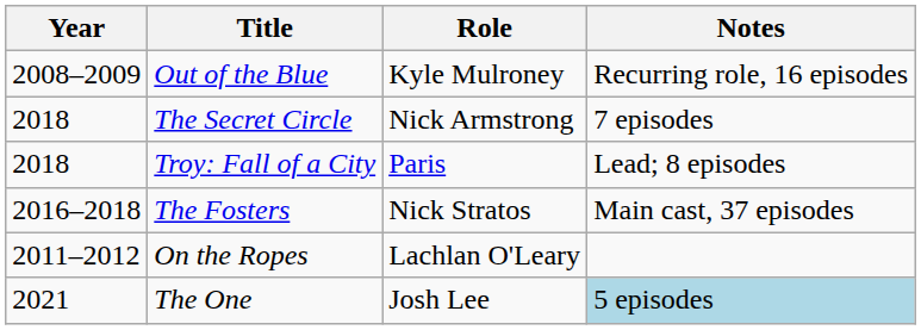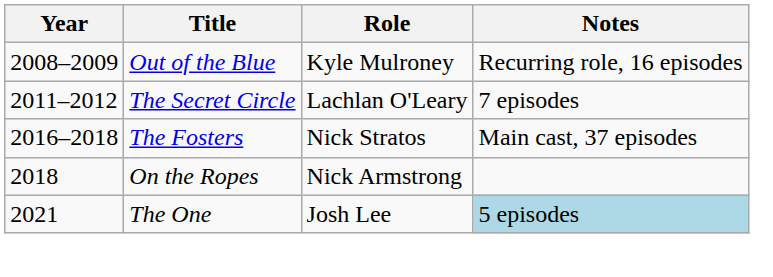The Secret Circle | Year: 2018 -> 2011–2012
The Secret Circle | Role: Nick Armstrong -> Lachlan O'Leary
- row: 2018 | Troy: Fall of a City | Paris | Lead; 8 episodes
On the Ropes | Year: 2011–2012 -> 2018
On the Ropes | Role: Lachlan O'Leary -> Nick Armstrong
